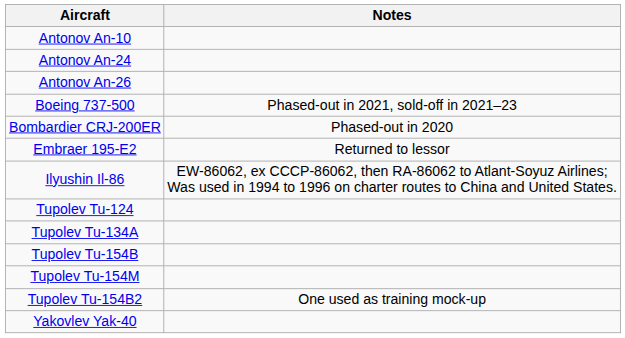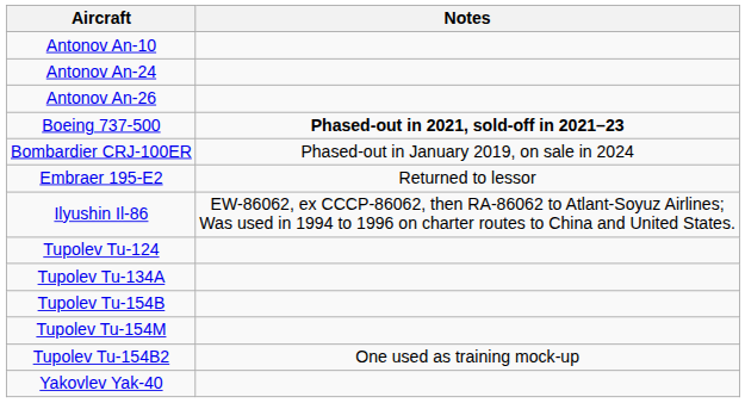Boeing 737-500 | Notes: normal -> bold
+ row: Bombardier CRJ-100ER | Phased-out in January 2019, on sale in 2024
- row: Bombardier CRJ-200ER | Phased-out in 2020
